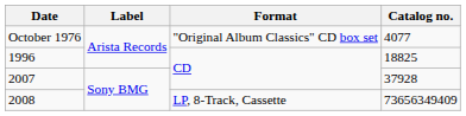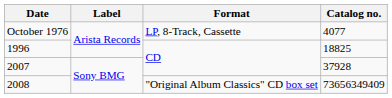October 1976 | Format: "Original Album Classics" CD box set -> LP, 8-Track, Cassette
2008 | Format: LP, 8-Track, Cassette -> "Original Album Classics" CD box set
